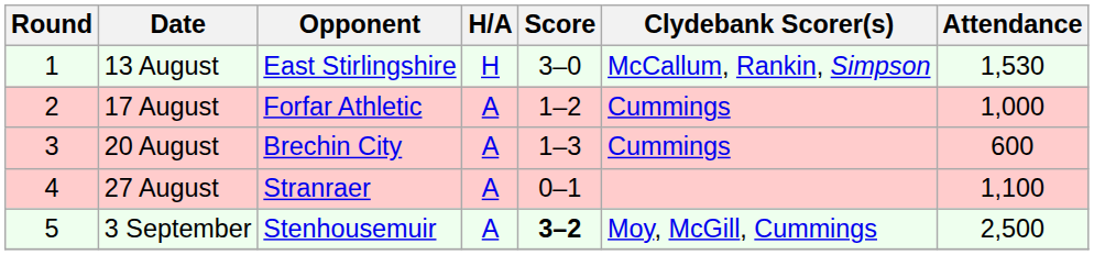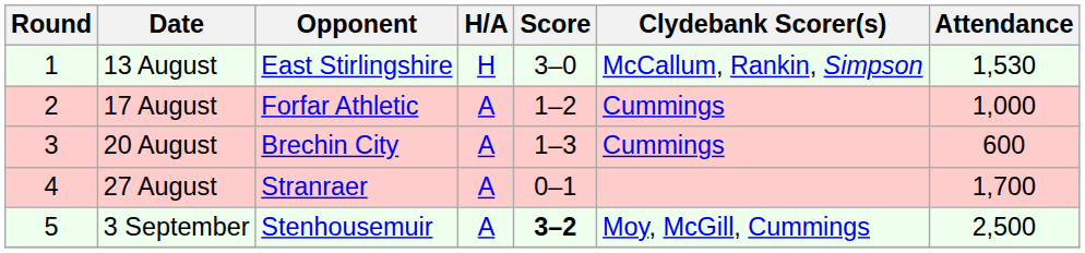27 August | Attendance: 1,100 -> 1,700
